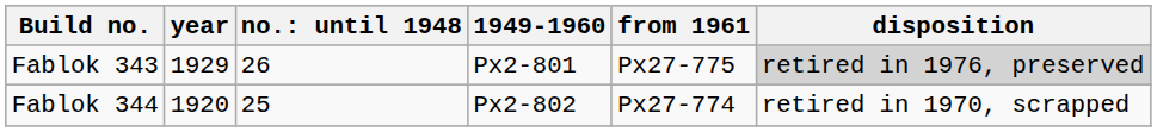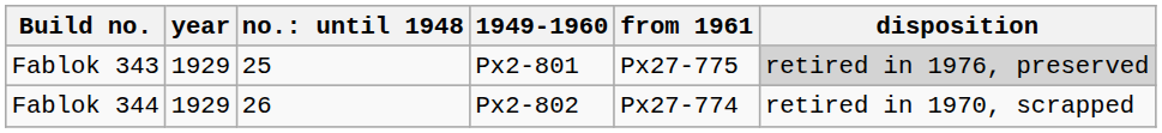Fablok 343 | column 3: 26 -> 25
Fablok 344 | year: 1920 -> 1929
Fablok 344 | column 3: 25 -> 26
